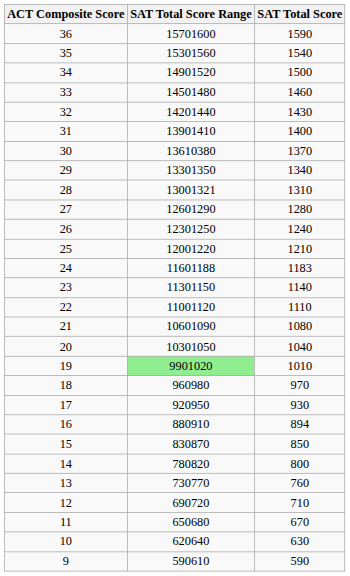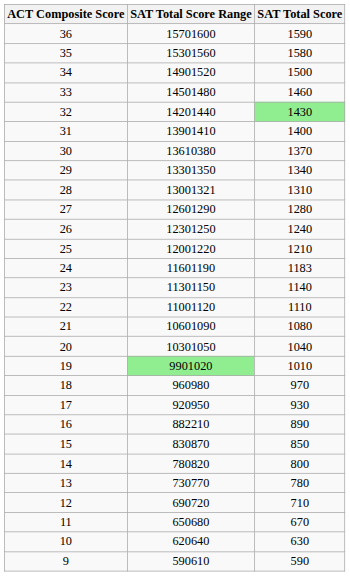35 | SAT Total Score: 1540 -> 1580
32 | SAT Total Score: no background -> lightgreen background
24 | SAT Total Score Range: 11601188 -> 11601190
16 | SAT Total Score Range: 880910 -> 882210
16 | SAT Total Score: 894 -> 890
13 | SAT Total Score: 760 -> 780
